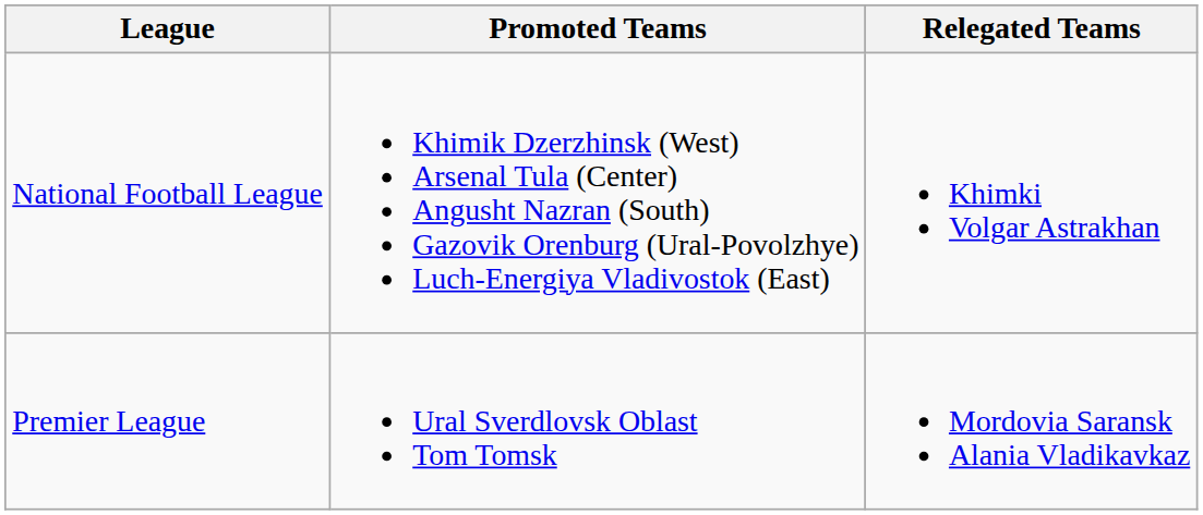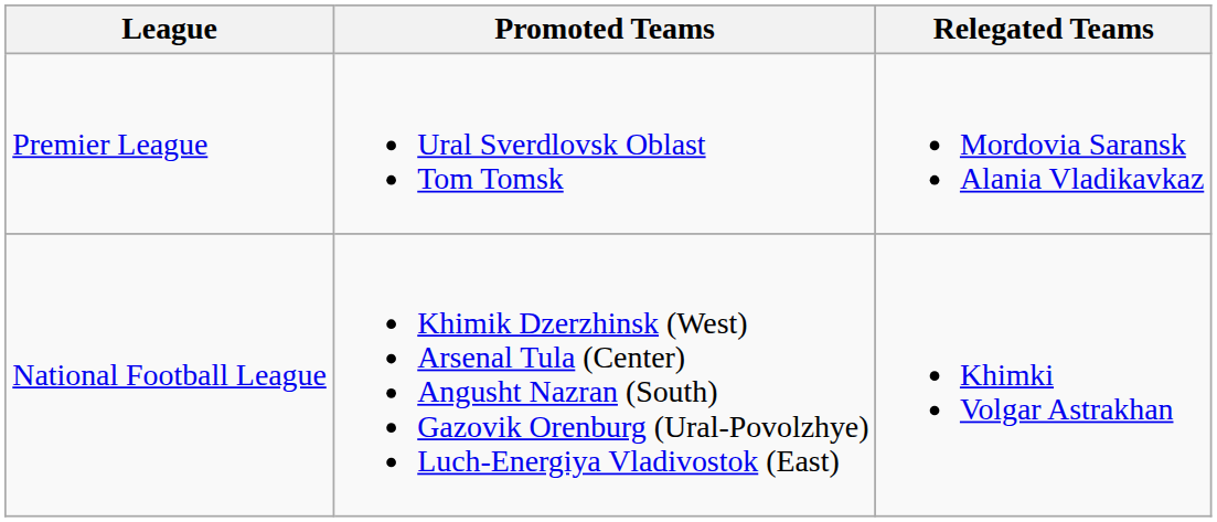rows swapped: Premier League <-> National Football League
